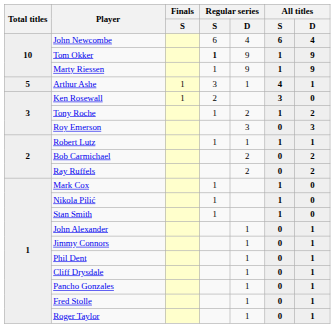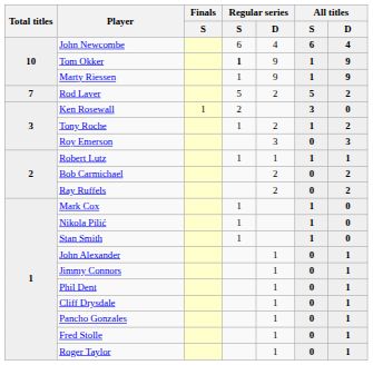+ row: 7 | Rod Laver | 5 | 2 | 5 | 2
- row: 5 | Arthur Ashe | 1 | 3 | 1 | 4 | 1
